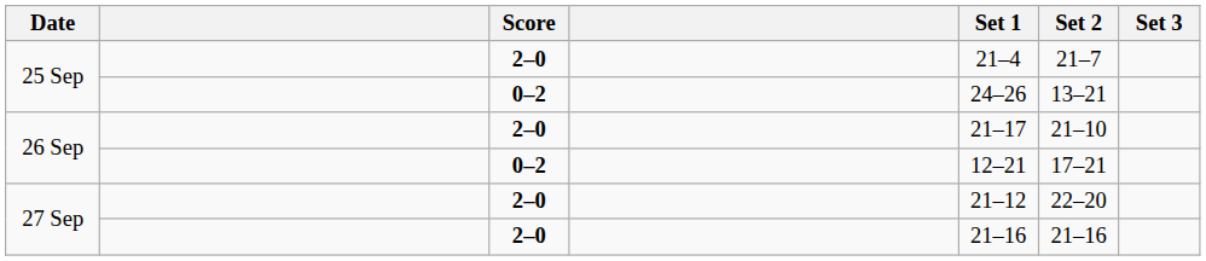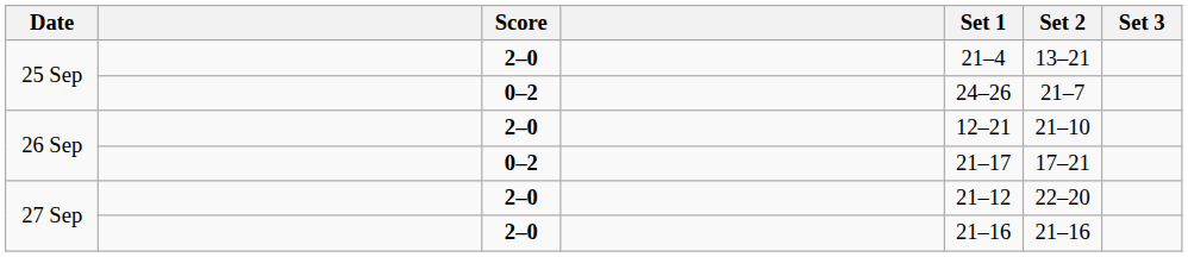25 Sep / 2–0 | Set 2: 21–7 -> 13–21
25 Sep / 0–2 | Set 2: 13–21 -> 21–7
26 Sep / 2–0 | Set 1: 21–17 -> 12–21
26 Sep / 0–2 | Set 1: 12–21 -> 21–17
